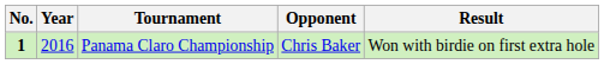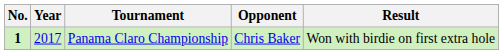Panama Claro Championship | Year: 2016 -> 2017
